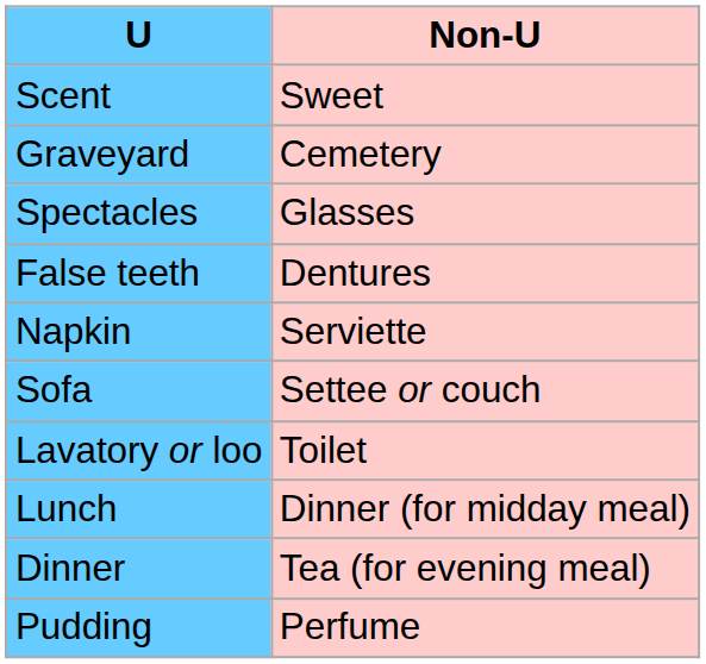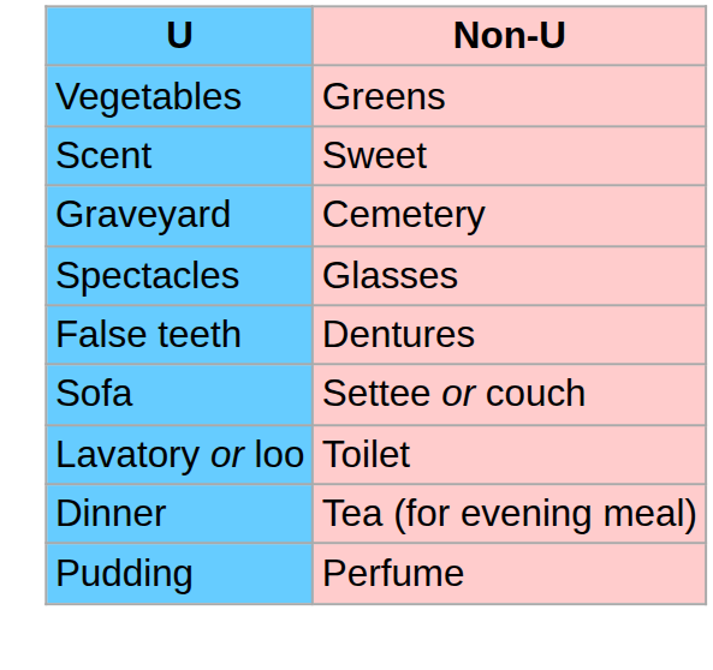+ row: Vegetables | Greens
- row: Napkin | Serviette
- row: Lunch | Dinner (for midday meal)
